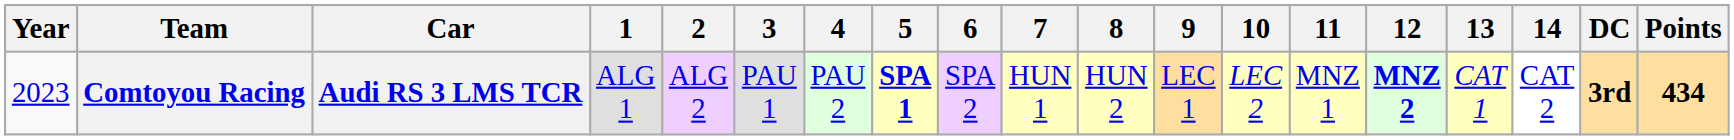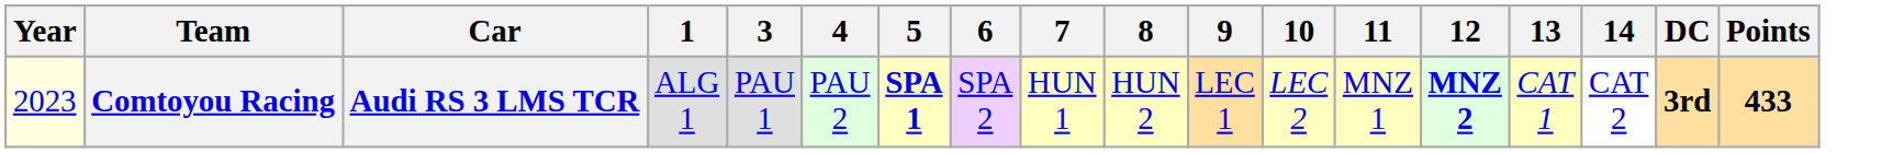- column: 2 | ALG 2
Comtoyou Racing | Year: no background -> lightyellow background
Comtoyou Racing | Points: 434 -> 433
